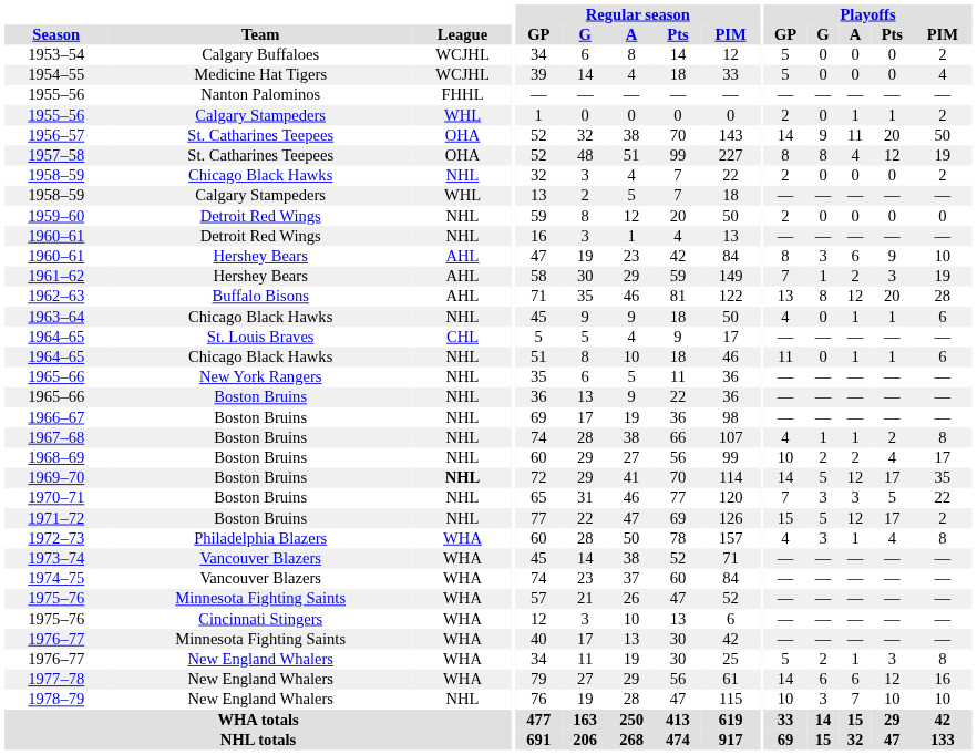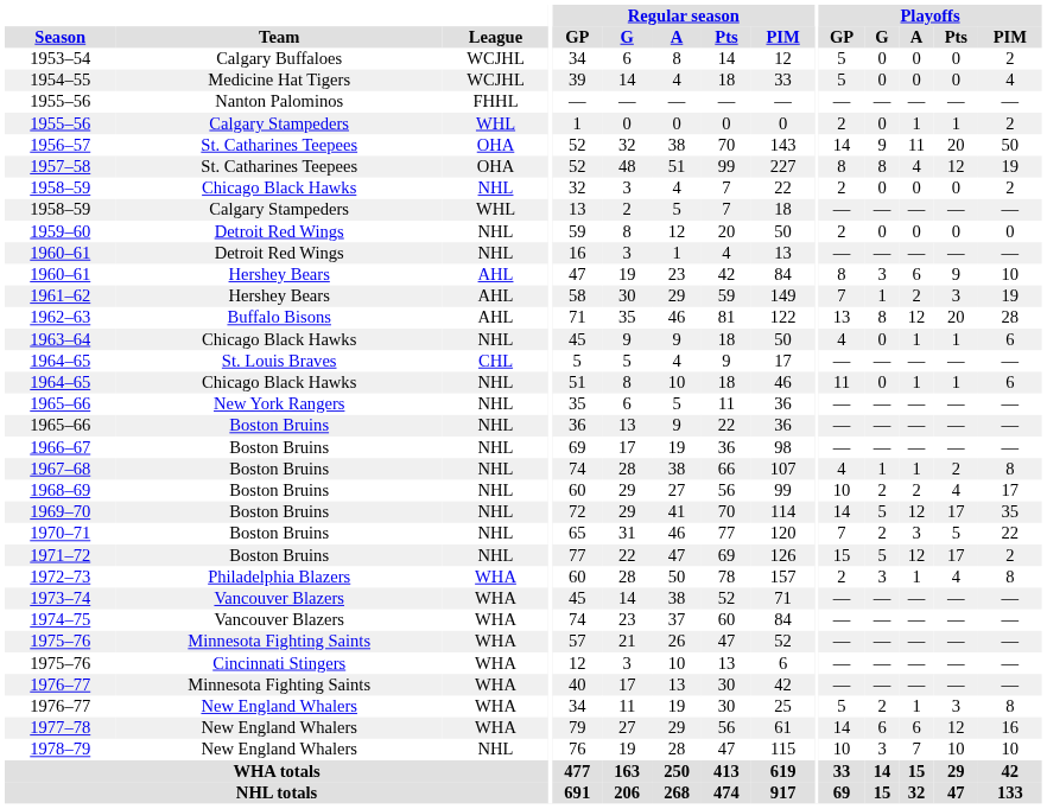1969–70 | League: bold -> normal
1970–71 | Playoffs / G: 3 -> 2
1972–73 | Playoffs / GP: 4 -> 2
